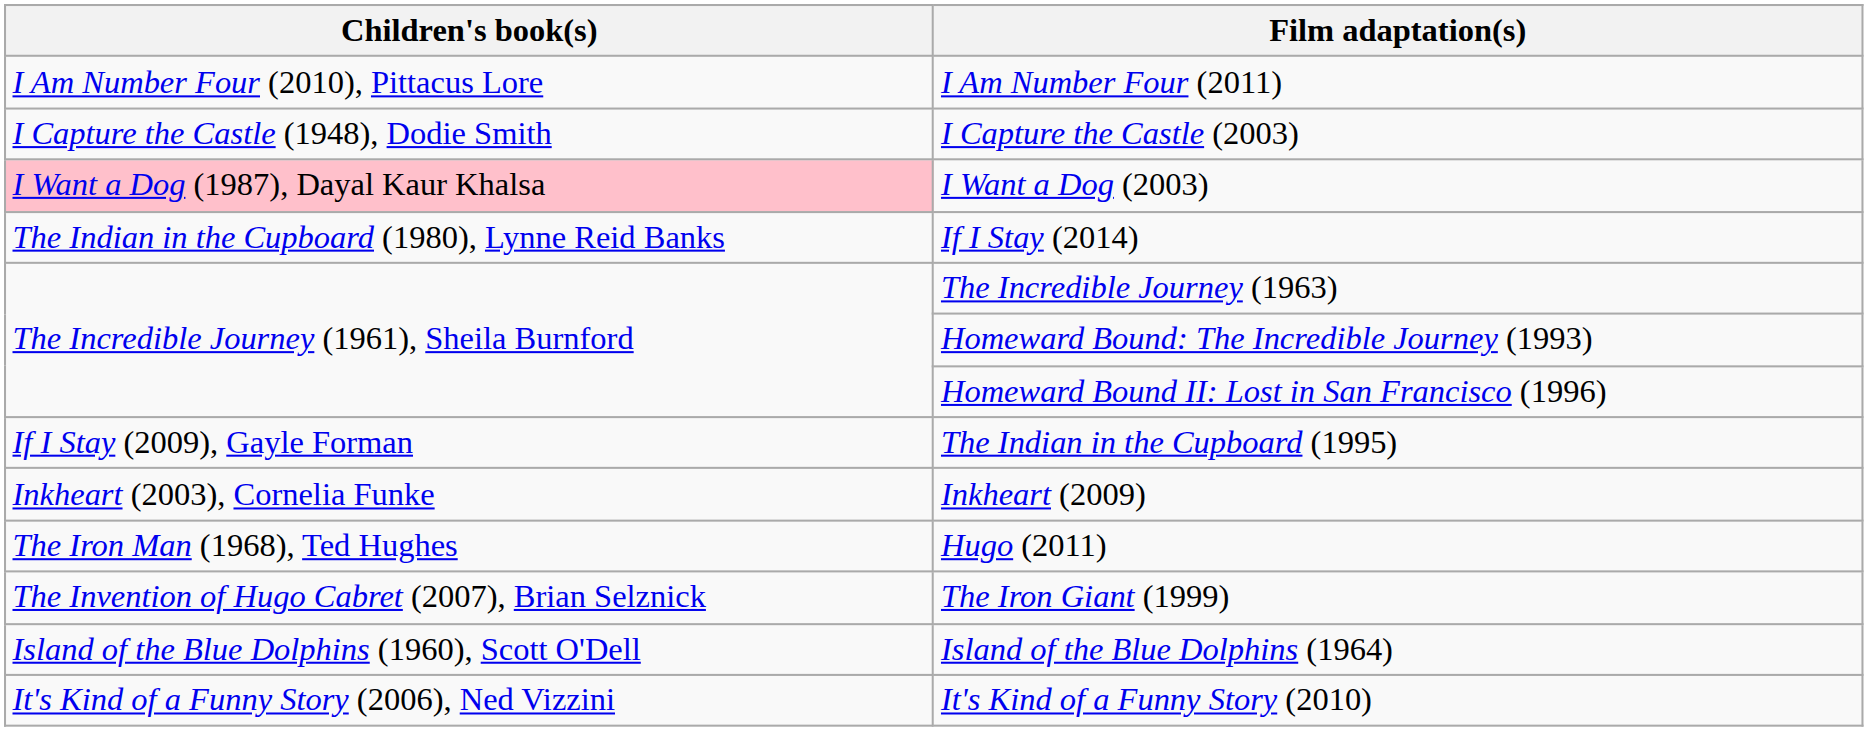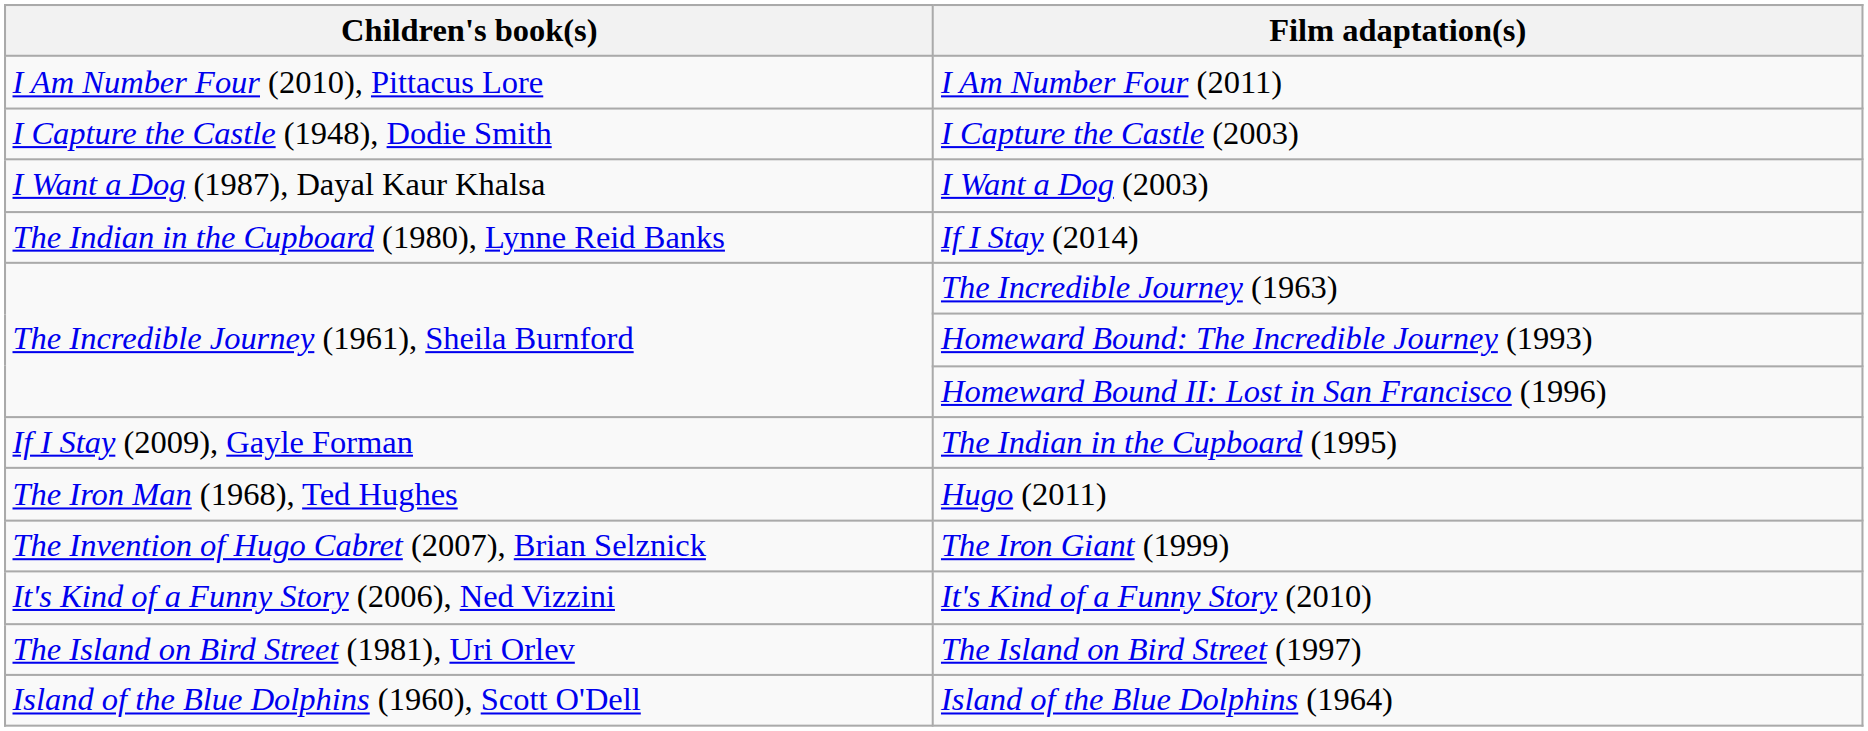I Want a Dog (2003) | Children's book(s): pink background -> no background
- row: Inkheart (2003), Cornelia Funke | Inkheart (2009)
rows swapped: Island of the Blue Dolphins (1964) <-> It's Kind of a Funny Story (2010)
+ row: The Island on Bird Street (1981), Uri Orlev | The Island on Bird Street (1997)
